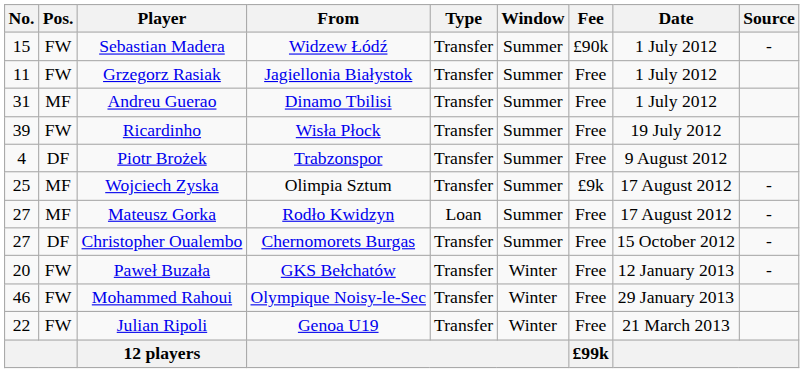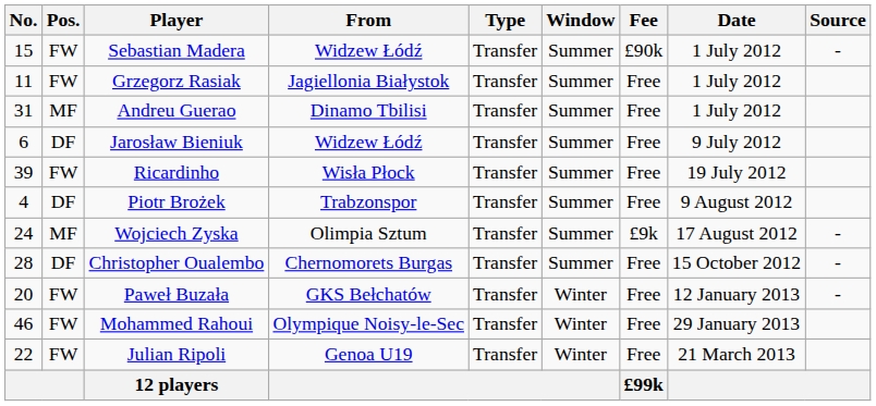+ row: 6 | DF | Jarosław Bieniuk | Widzew Łódź | Transfer | Summer | Free | 9 July 2012
Wojciech Zyska | No.: 25 -> 24
- row: 27 | MF | Mateusz Gorka | Rodło Kwidzyn | Loan | Summer | Free | 17 August 2012 | -
Christopher Oualembo | No.: 27 -> 28
